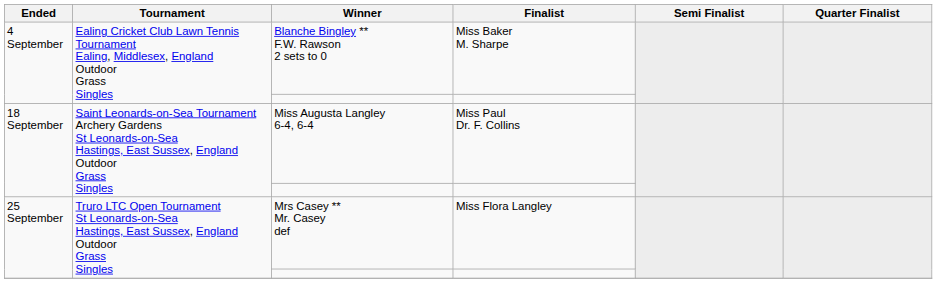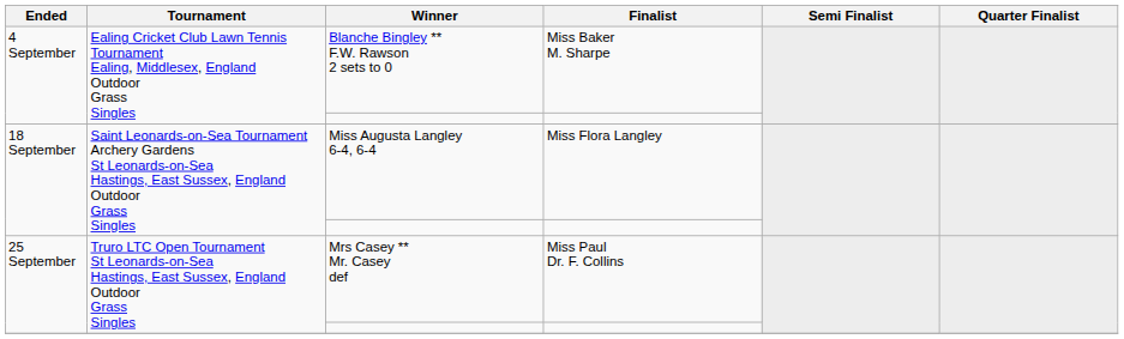Miss Augusta Langley 6-4, 6-4 | Finalist: Miss Paul Dr. F. Collins -> Miss Flora Langley
Mrs Casey ** Mr. Casey def | Finalist: Miss Flora Langley -> Miss Paul Dr. F. Collins
